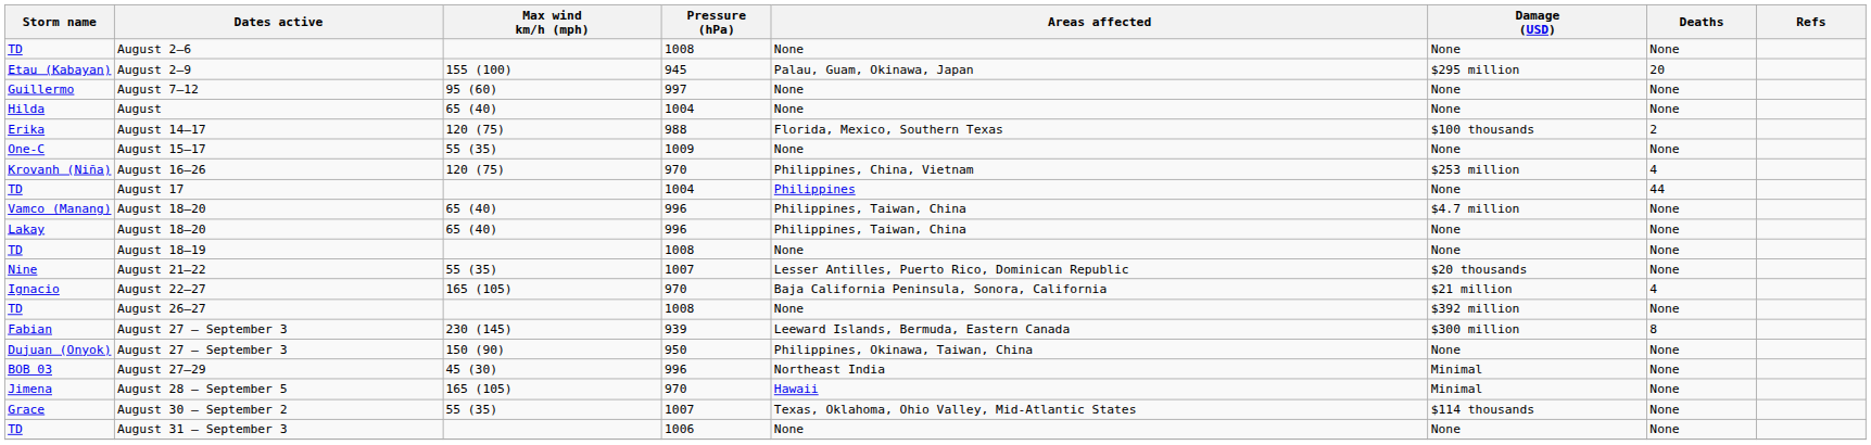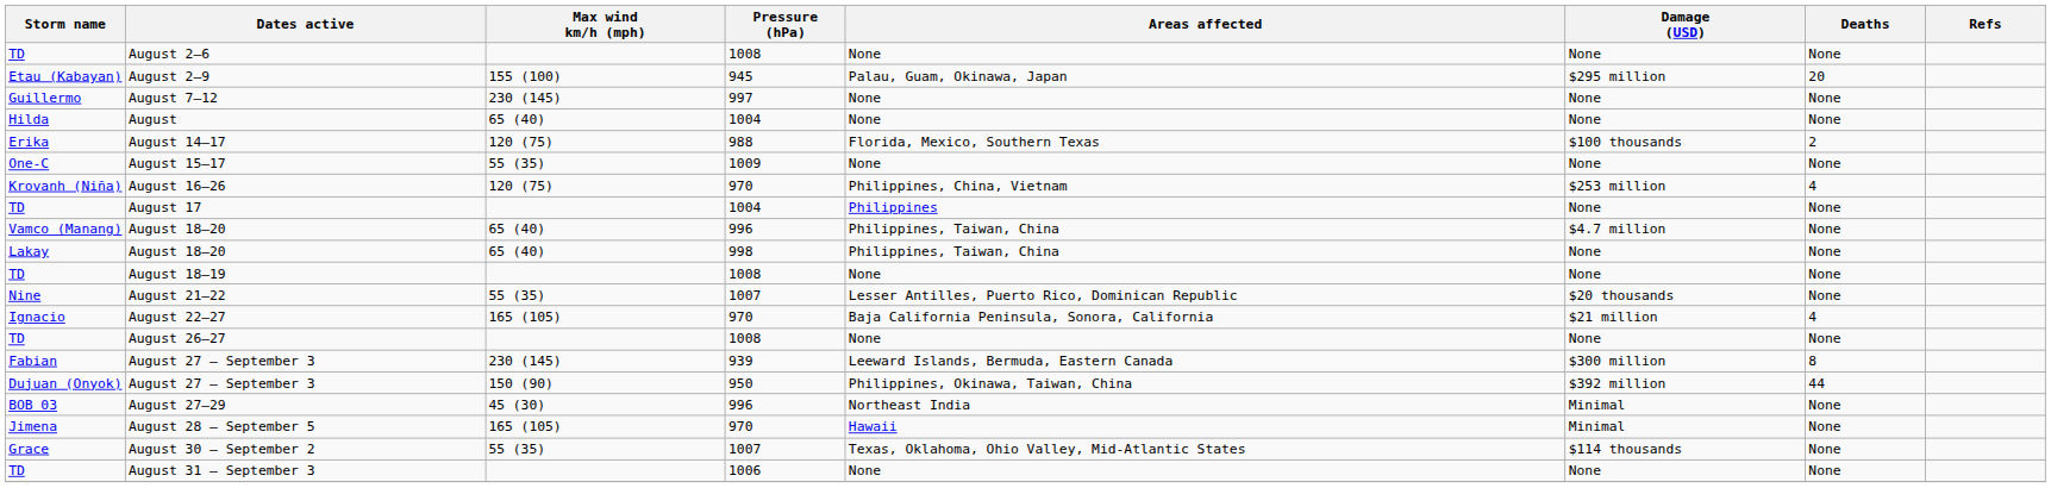August 7–12 | Max wind km/h (mph): 95 (60) -> 230 (145)
August 17 | Deaths: 44 -> None
Lakay / August 18–20 | Pressure (hPa): 996 -> 998
August 26–27 | Damage (USD): $392 million -> None
Dujuan (Onyok) / August 27 – September 3 | Damage (USD): None -> $392 million
Dujuan (Onyok) / August 27 – September 3 | Deaths: None -> 44
